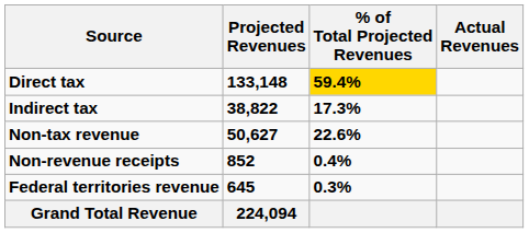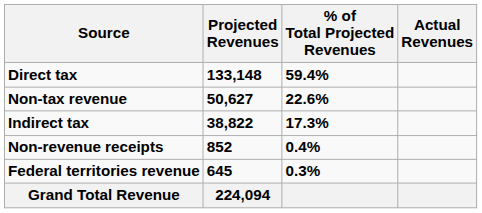Direct tax | % of Total Projected Revenues: gold background -> no background
rows swapped: Indirect tax <-> Non-tax revenue
